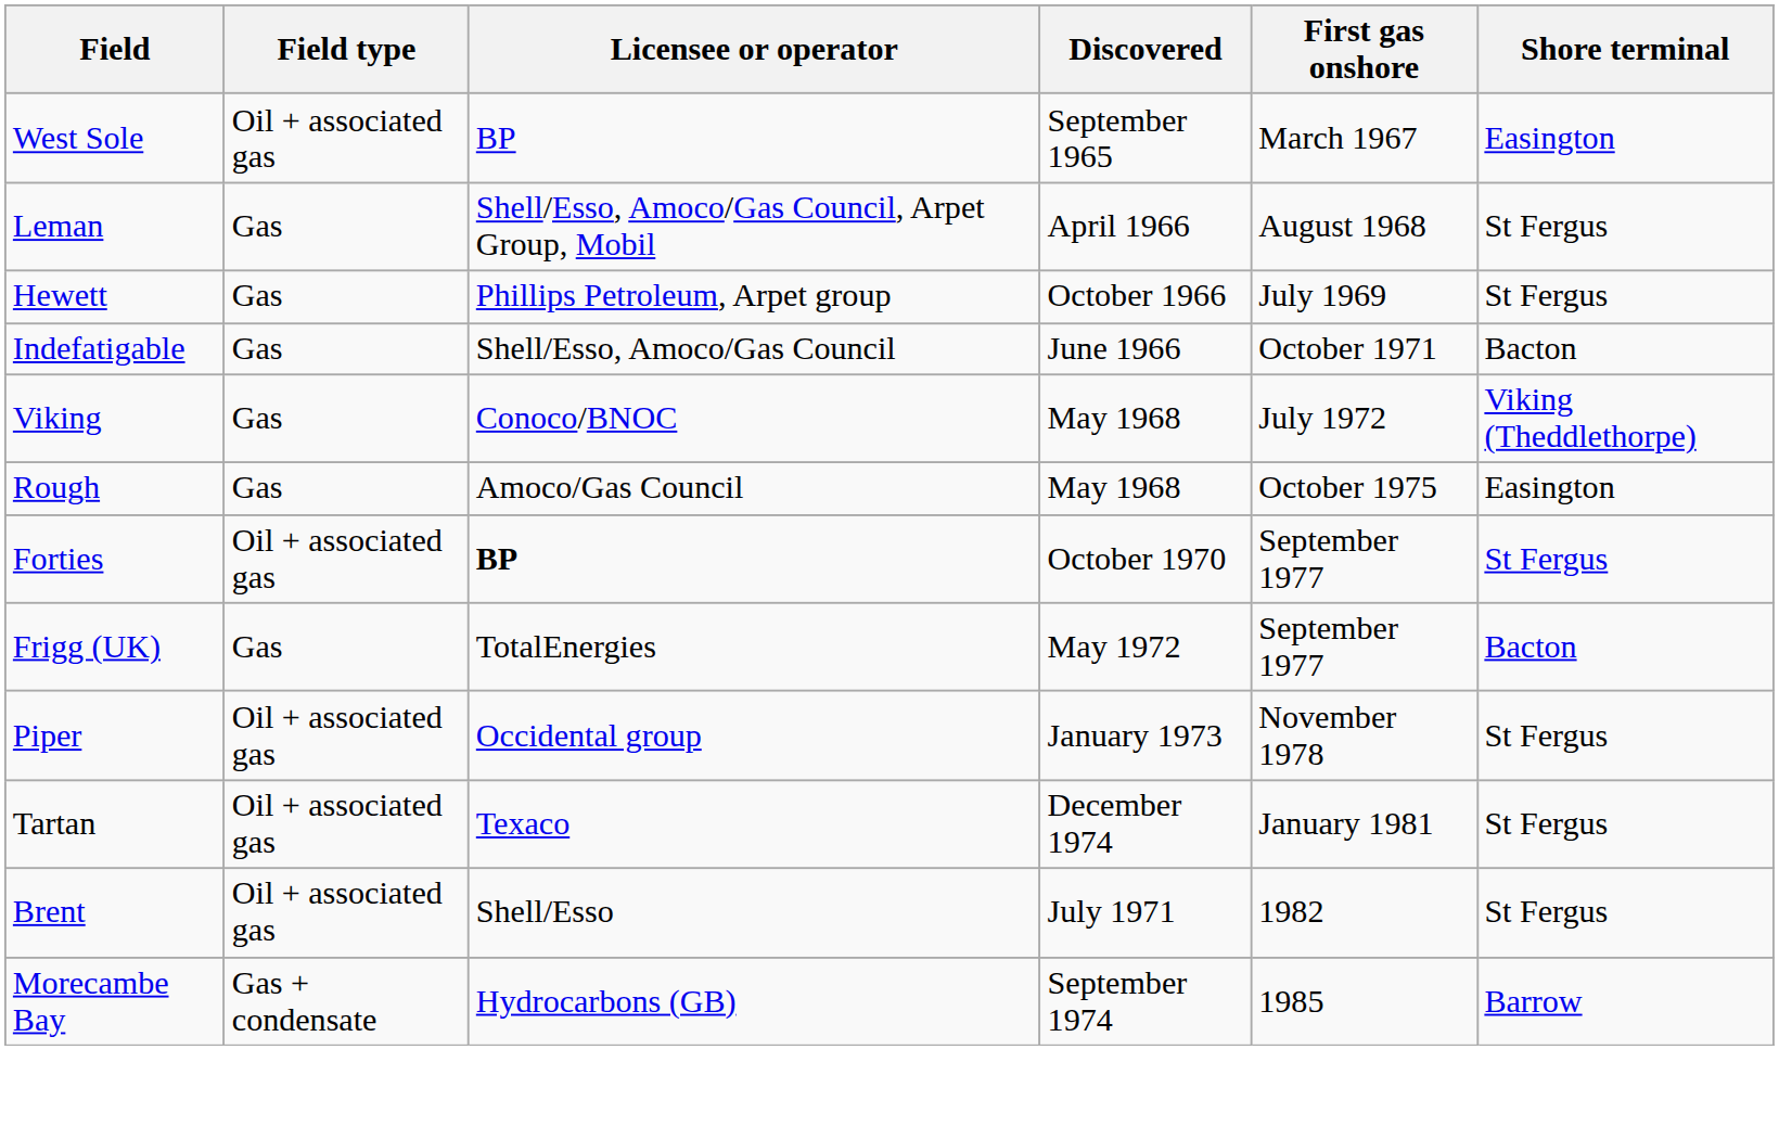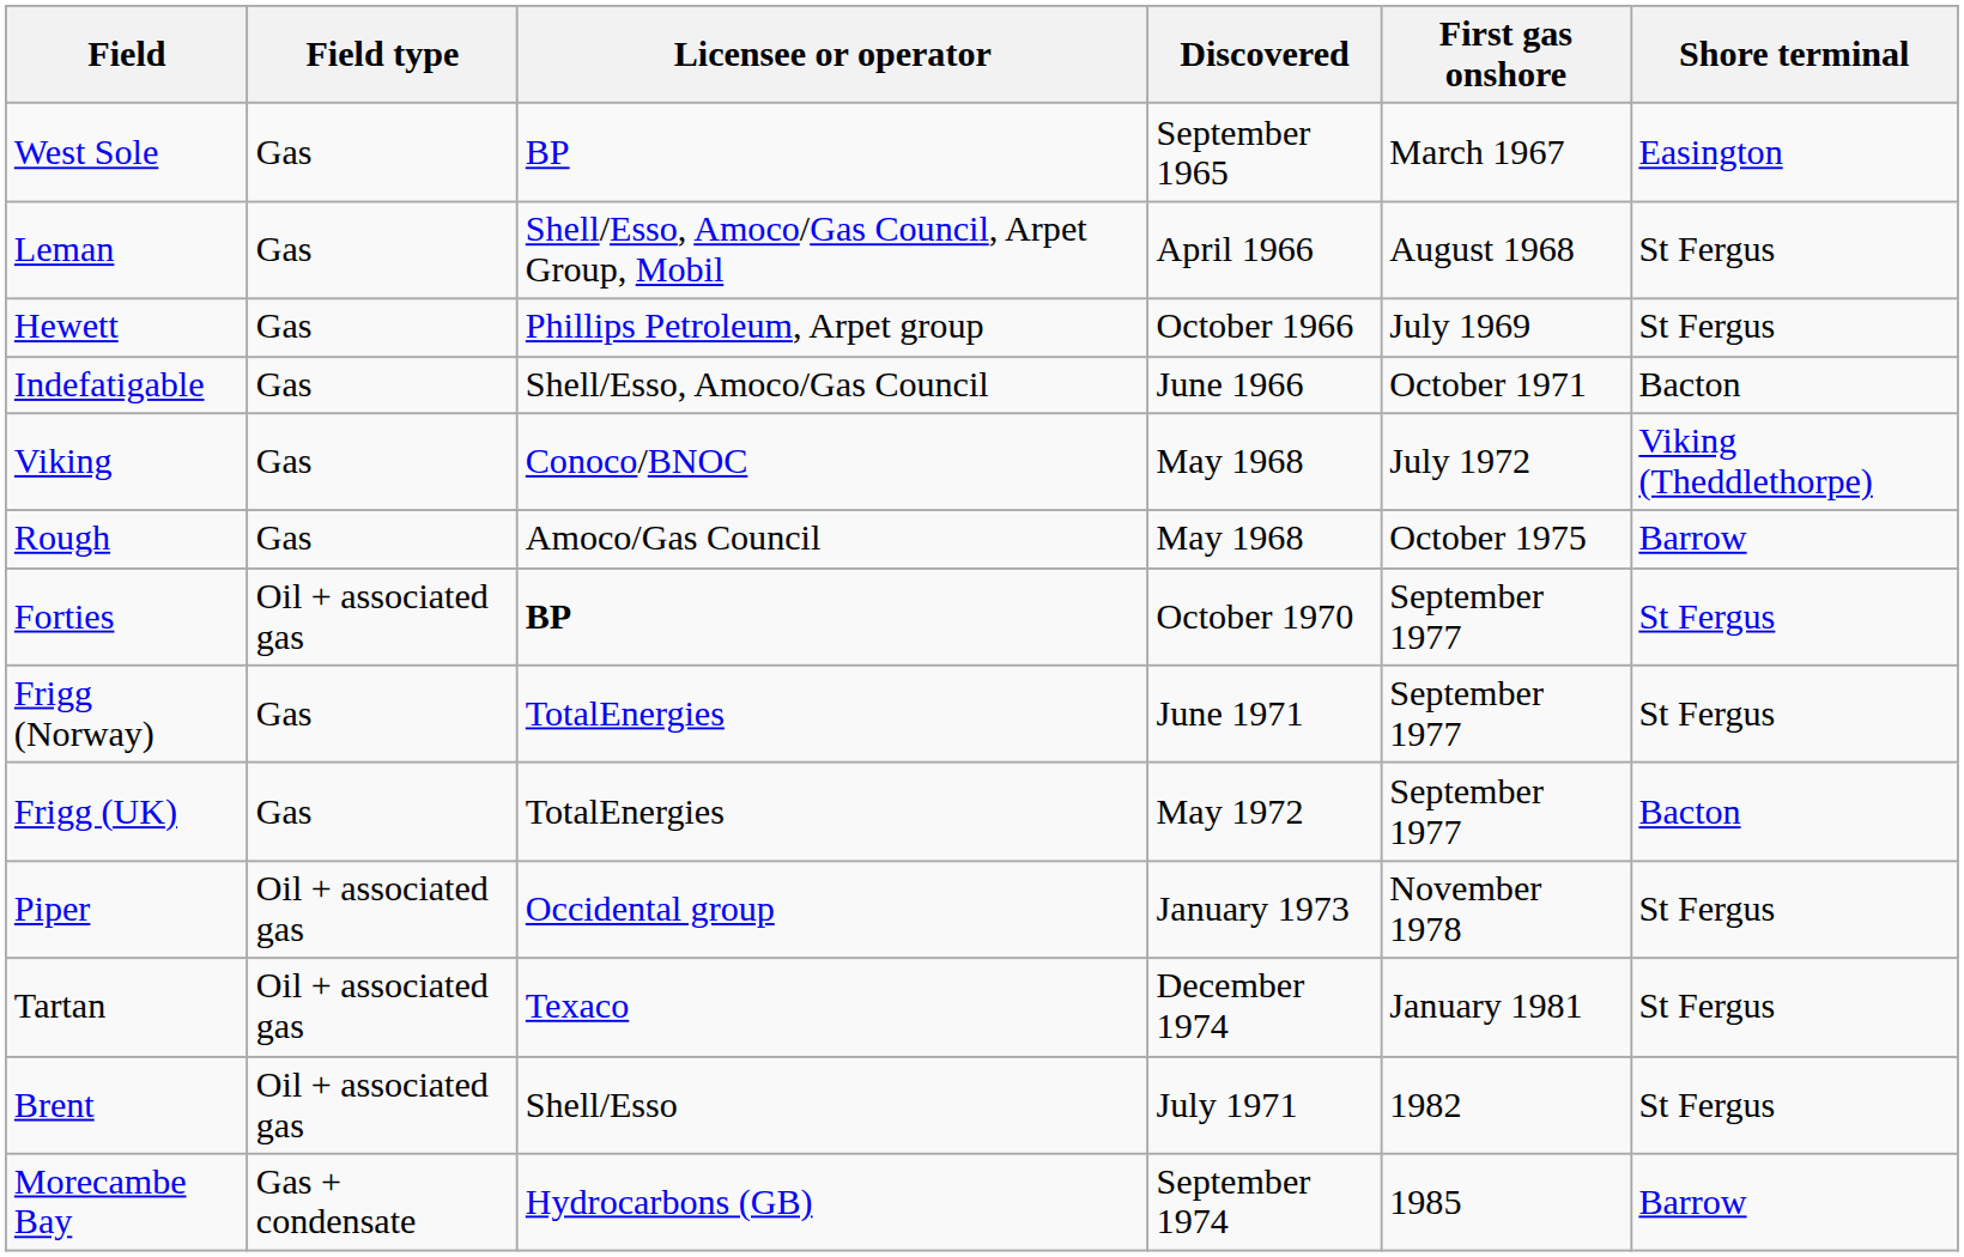West Sole | Field type: Oil + associated gas -> Gas
Rough | Shore terminal: Easington -> Barrow
+ row: Frigg (Norway) | Gas | TotalEnergies | June 1971 | September 1977 | St Fergus
